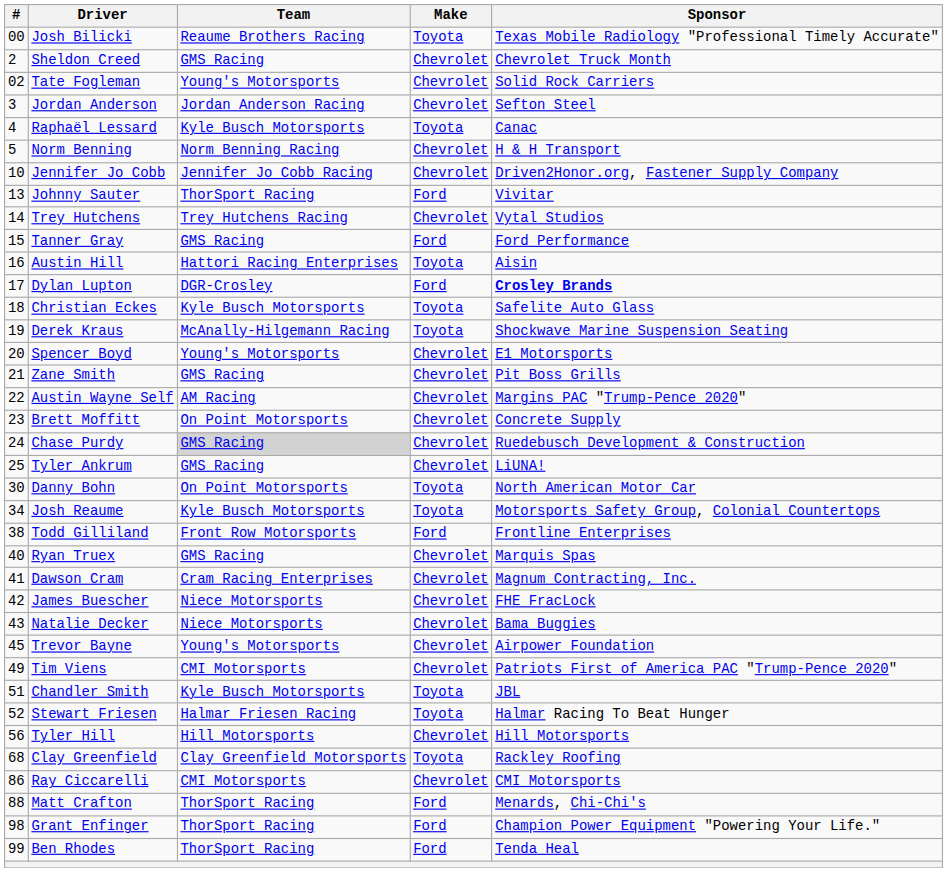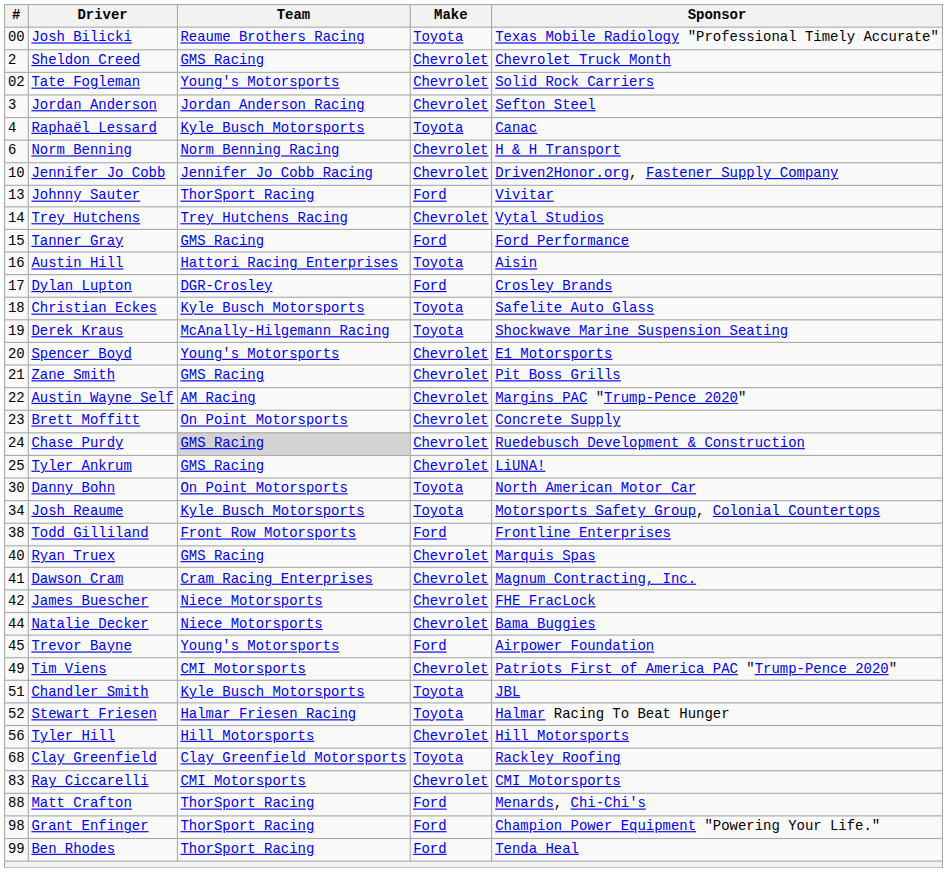Norm Benning | #: 5 -> 6
Dylan Lupton | Sponsor: bold -> normal
Natalie Decker | #: 43 -> 44
Trevor Bayne | Make: Chevrolet -> Ford
Ray Ciccarelli | #: 86 -> 83
